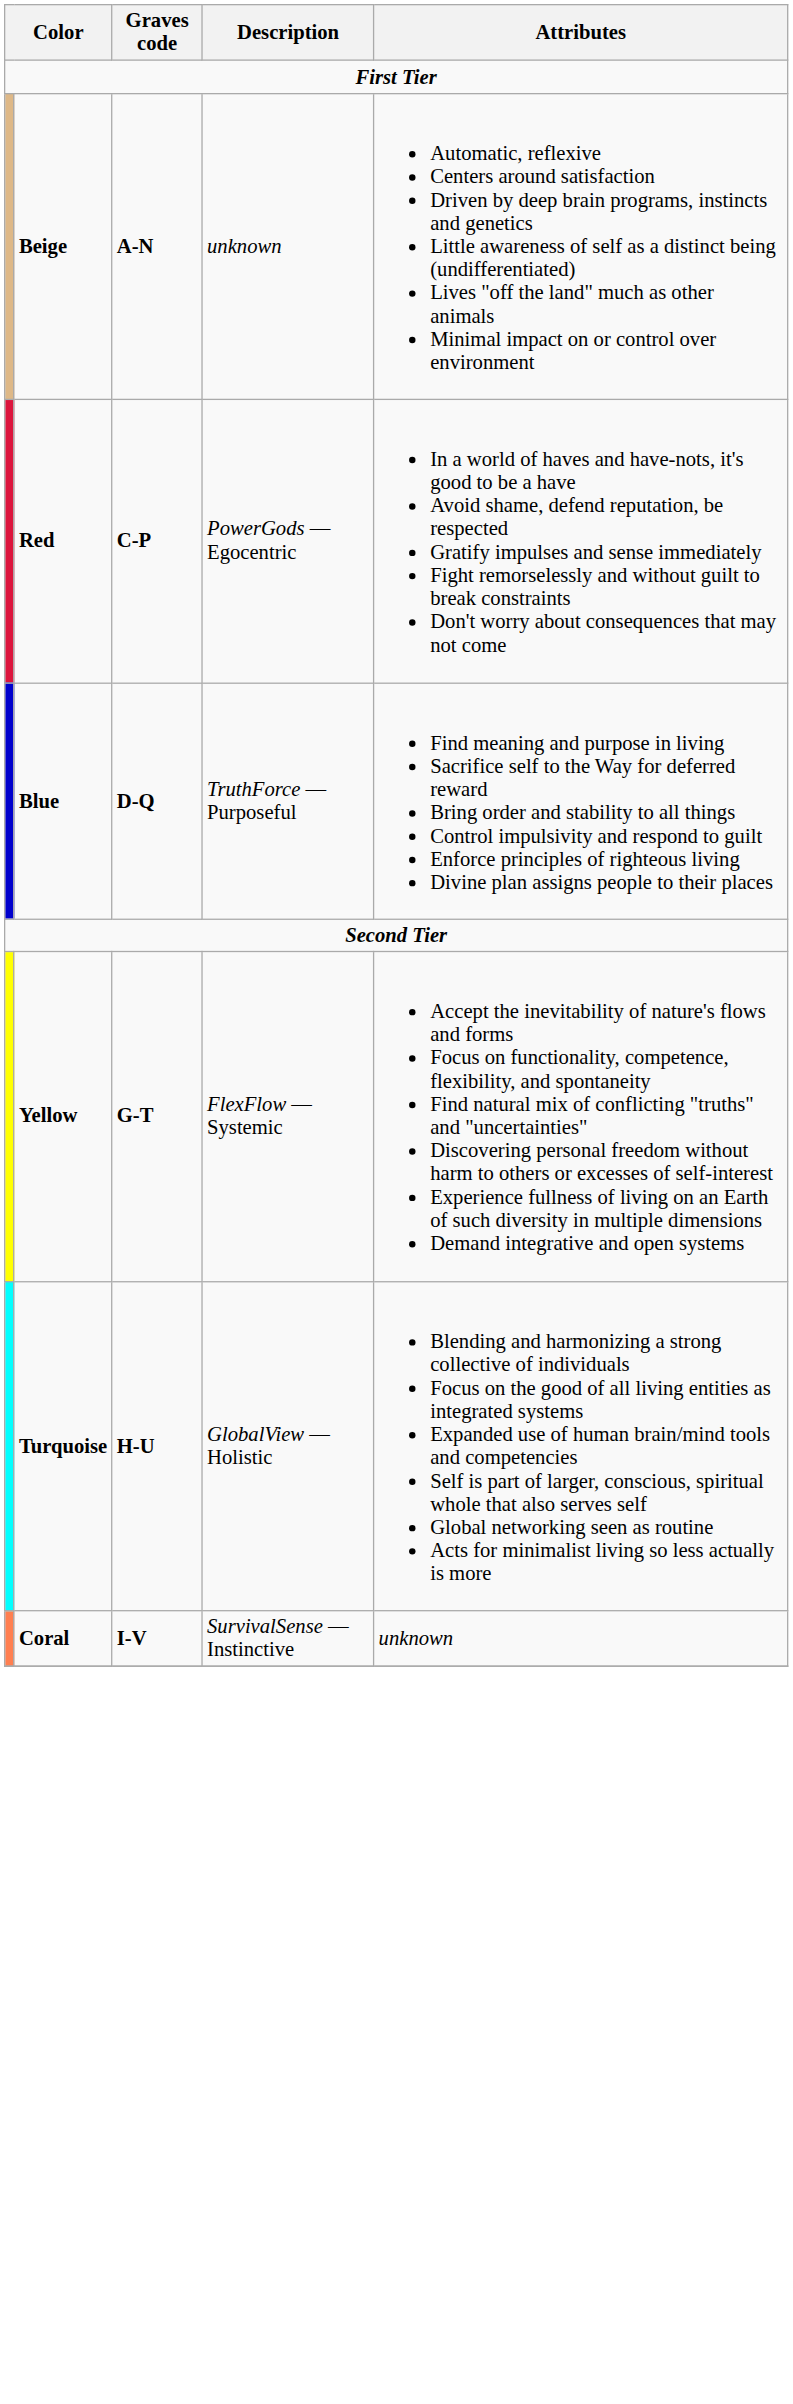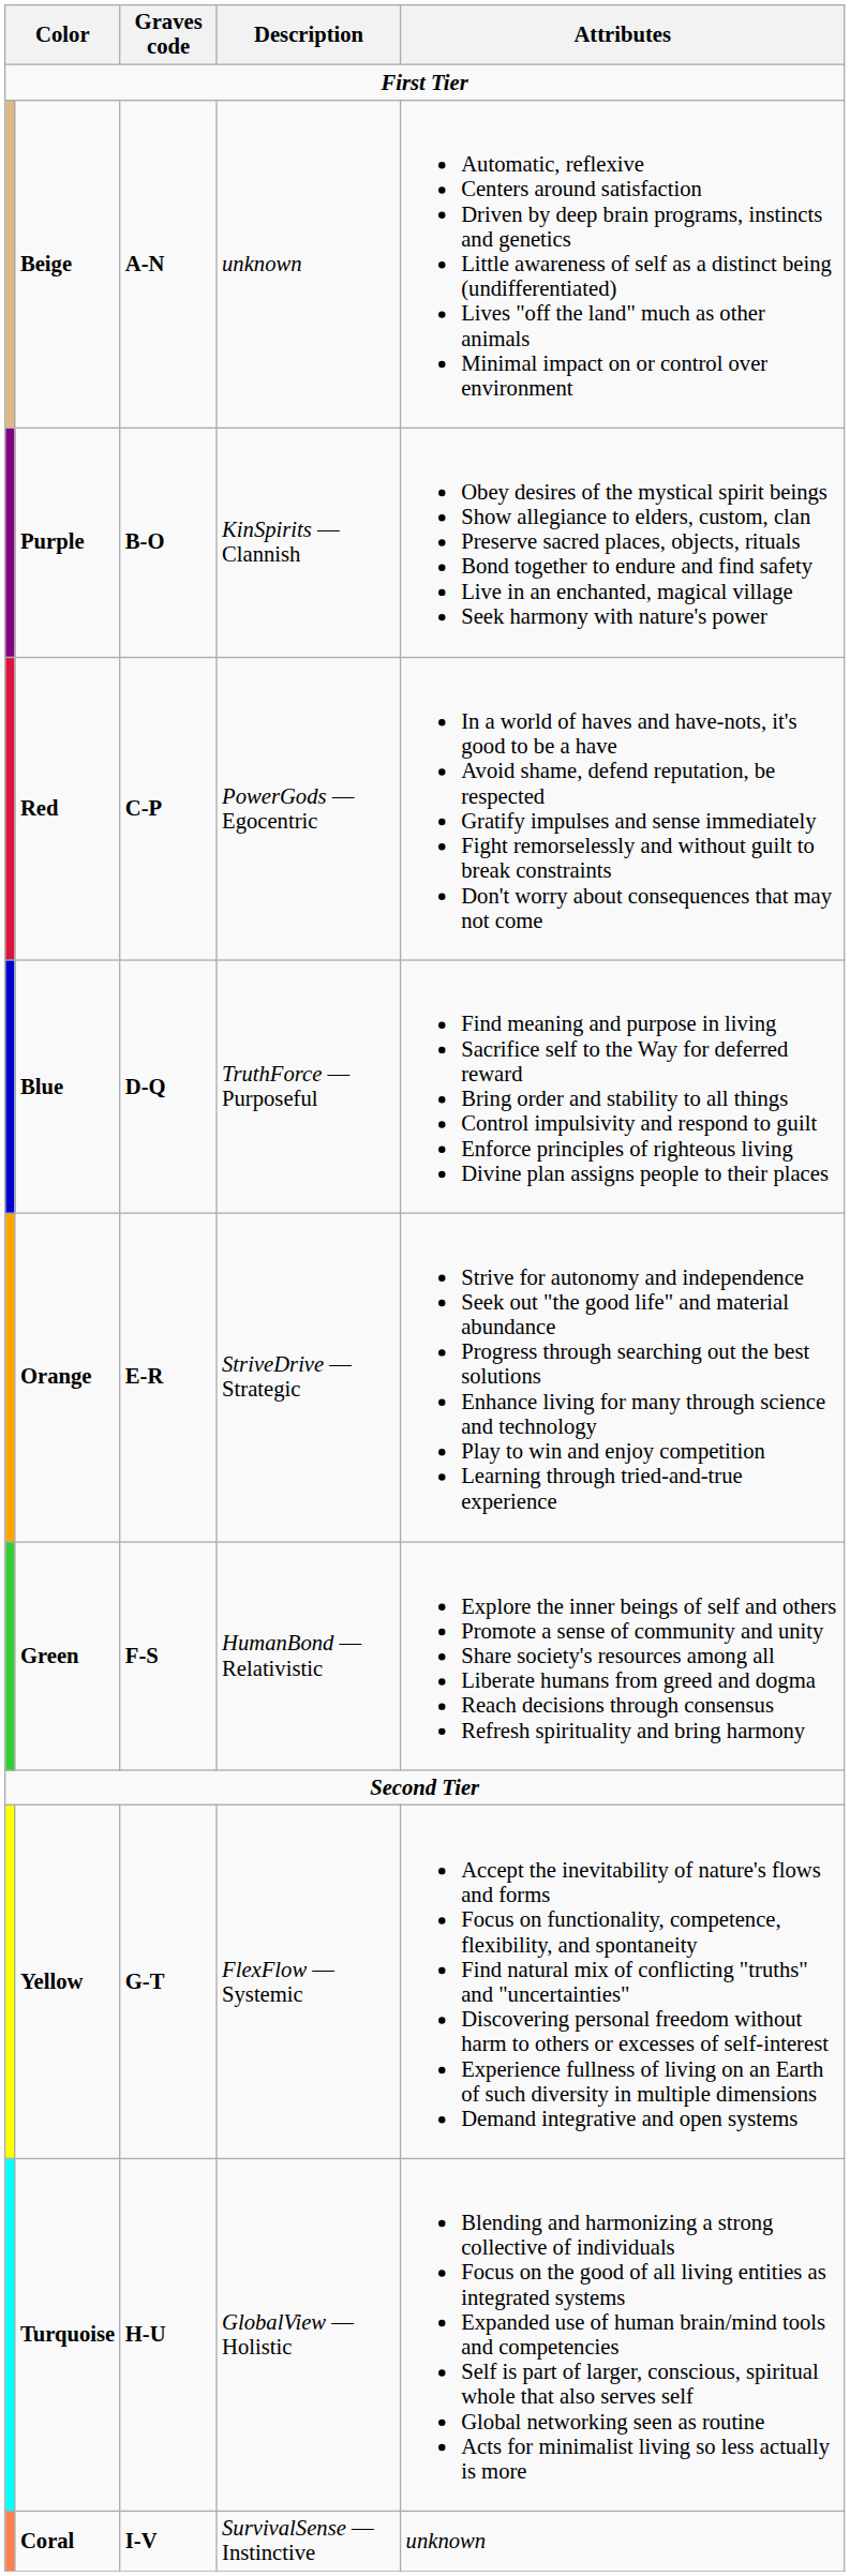+ row: Purple | B-O | KinSpirits — Clannish | Obey desires of the mystical spirit beings Show allegiance to elders, custom, clan Preserve sacred places, objects, rituals Bond together to endure and find safety Live in an enchanted, magical village Seek harmony with nature's power
+ row: Orange | E-R | StriveDrive — Strategic | Strive for autonomy and independence Seek out "the good life" and material abundance Progress through searching out the best solutions Enhance living for many through science and technology Play to win and enjoy competition Learning through tried-and-true experience
+ row: Green | F-S | HumanBond — Relativistic | Explore the inner beings of self and others Promote a sense of community and unity Share society's resources among all Liberate humans from greed and dogma Reach decisions through consensus Refresh spirituality and bring harmony
